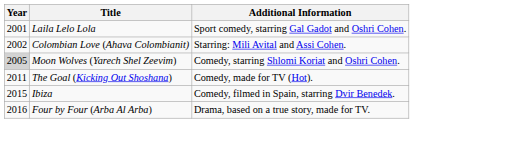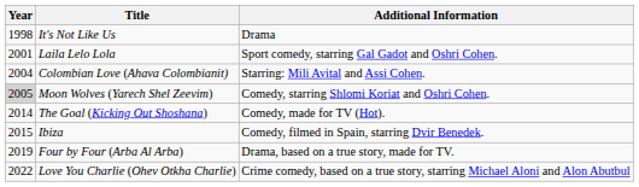+ row: 1998 | It's Not Like Us | Drama
Colombian Love (Ahava Colombianit) | Year: 2002 -> 2004
The Goal (Kicking Out Shoshana) | Year: 2011 -> 2014
Four by Four (Arba Al Arba) | Year: 2016 -> 2019
+ row: 2022 | Love You Charlie (Ohev Otkha Charlie) | Crime comedy, based on a true story, starring Michael Aloni and Alon Abutbul
